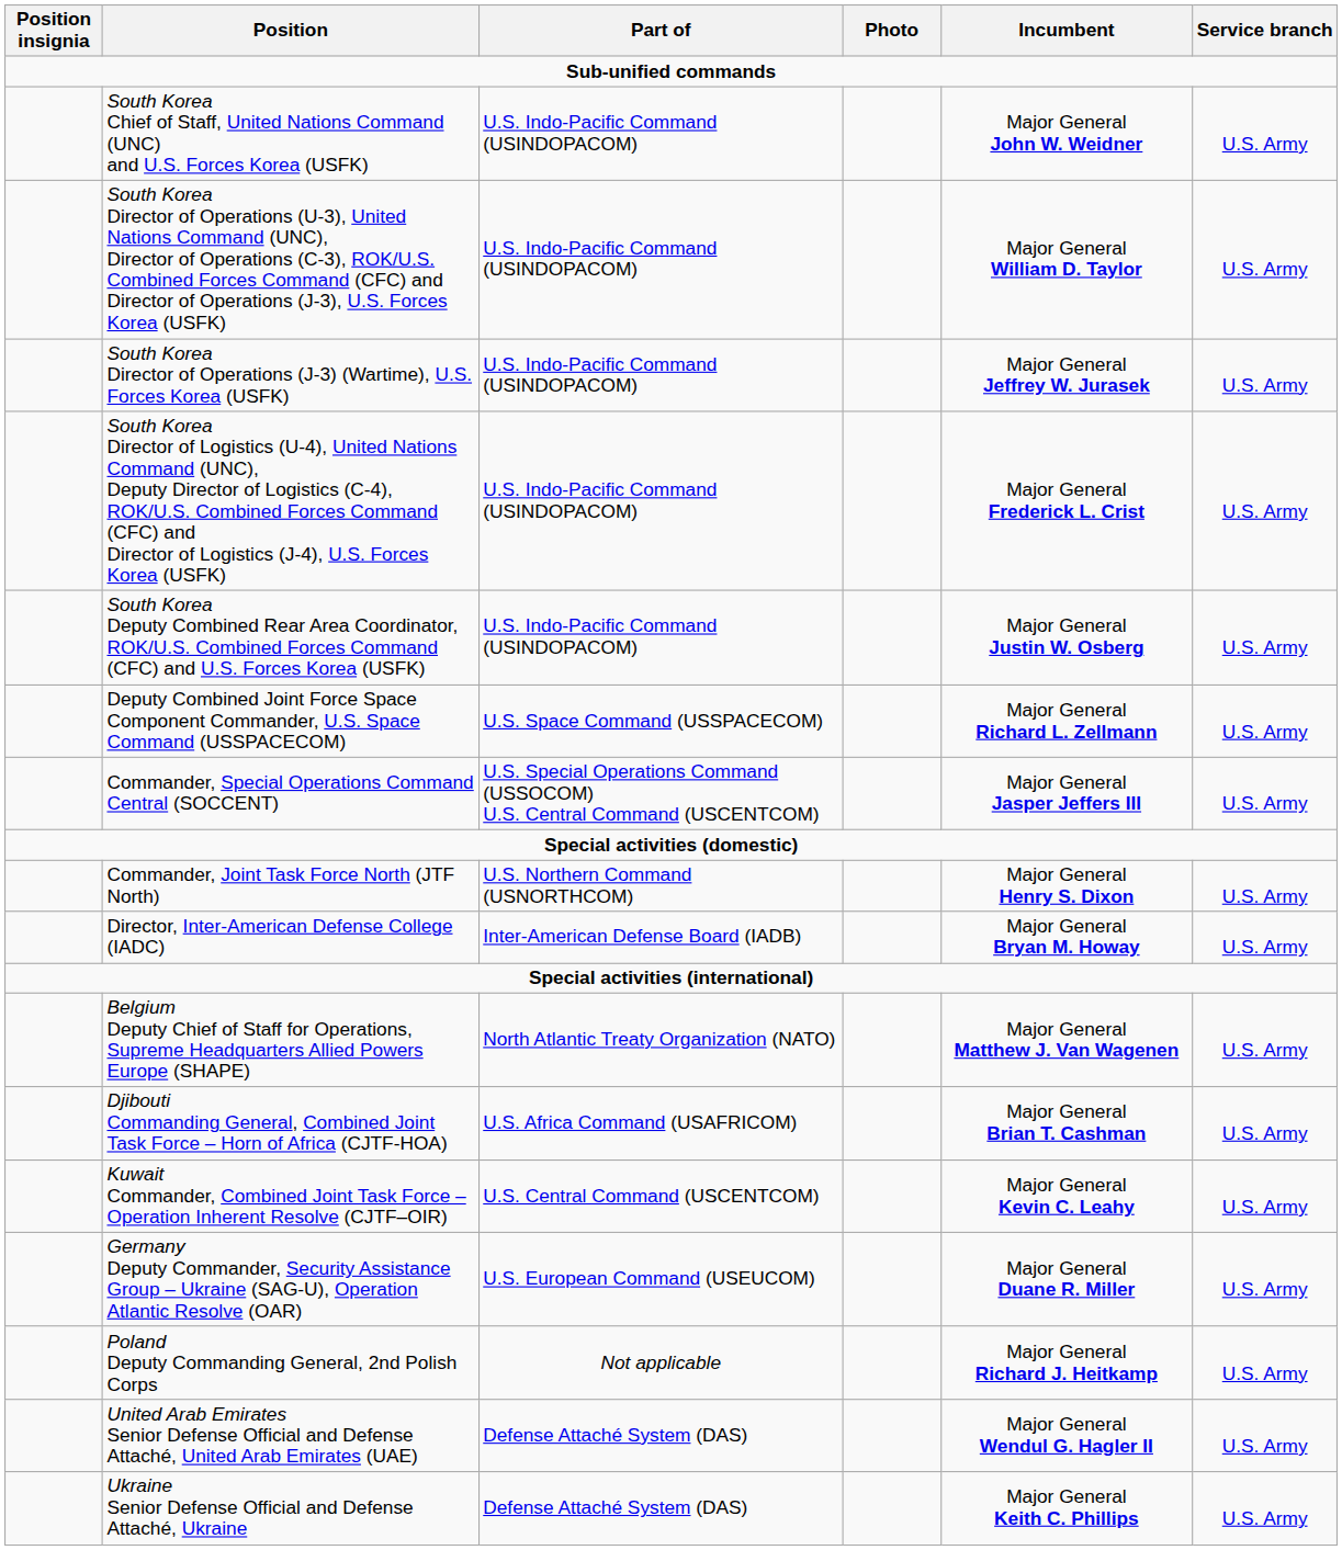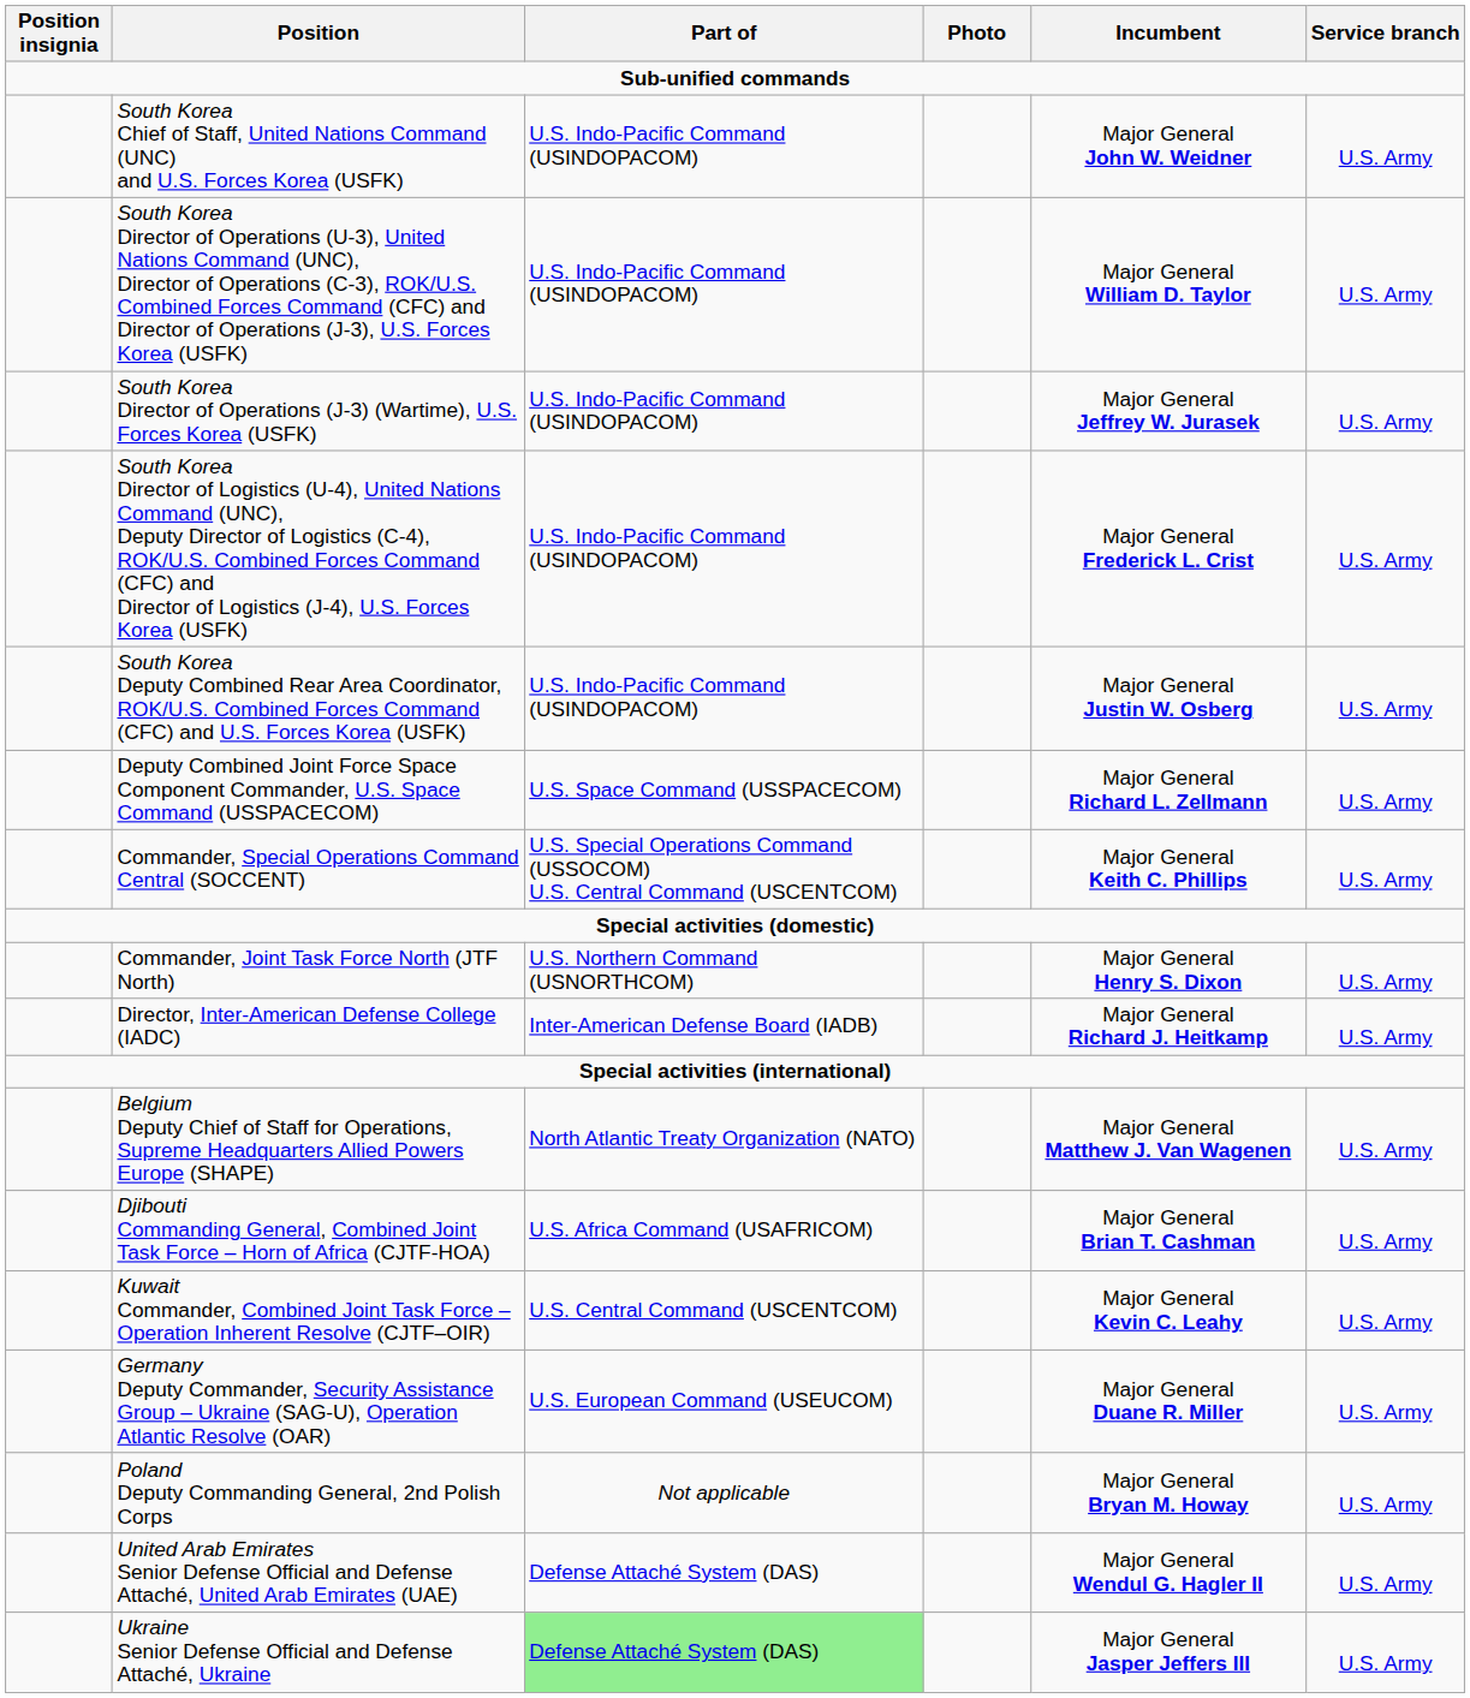Commander, Special Operations Command Central (SOCCENT) | Incumbent: Major General Jasper Jeffers III -> Major General Keith C. Phillips
Director, Inter-American Defense College (IADC) | Incumbent: Major General Bryan M. Howay -> Major General Richard J. Heitkamp
Poland Deputy Commanding General, 2nd Polish Corps | Incumbent: Major General Richard J. Heitkamp -> Major General Bryan M. Howay
Ukraine Senior Defense Official and Defense Attaché, Ukraine | Part of: no background -> lightgreen background
Ukraine Senior Defense Official and Defense Attaché, Ukraine | Incumbent: Major General Keith C. Phillips -> Major General Jasper Jeffers III
